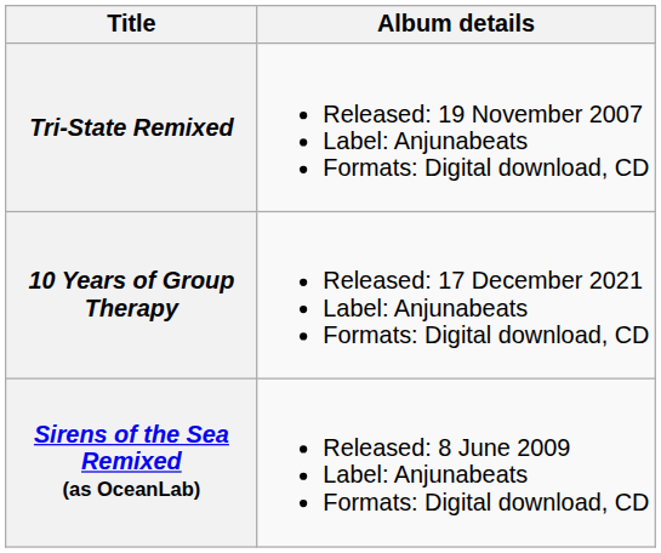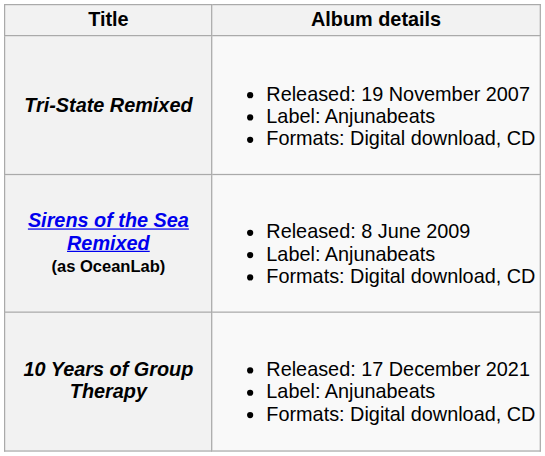rows swapped: Sirens of the Sea Remixed (as OceanLab) <-> 10 Years of Group Therapy
